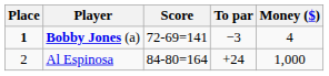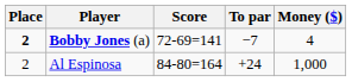Bobby Jones (a) | Place: 1 -> 2
Bobby Jones (a) | To par: −3 -> −7
